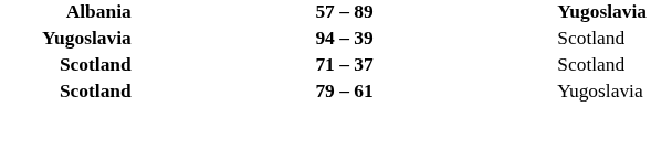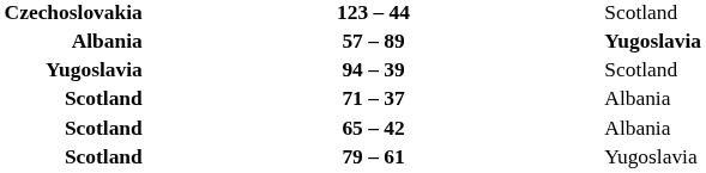+ row: Czechoslovakia | 123 – 44 | Scotland
71 – 37 | column 3: Scotland -> Albania
+ row: Scotland | 65 – 42 | Albania
